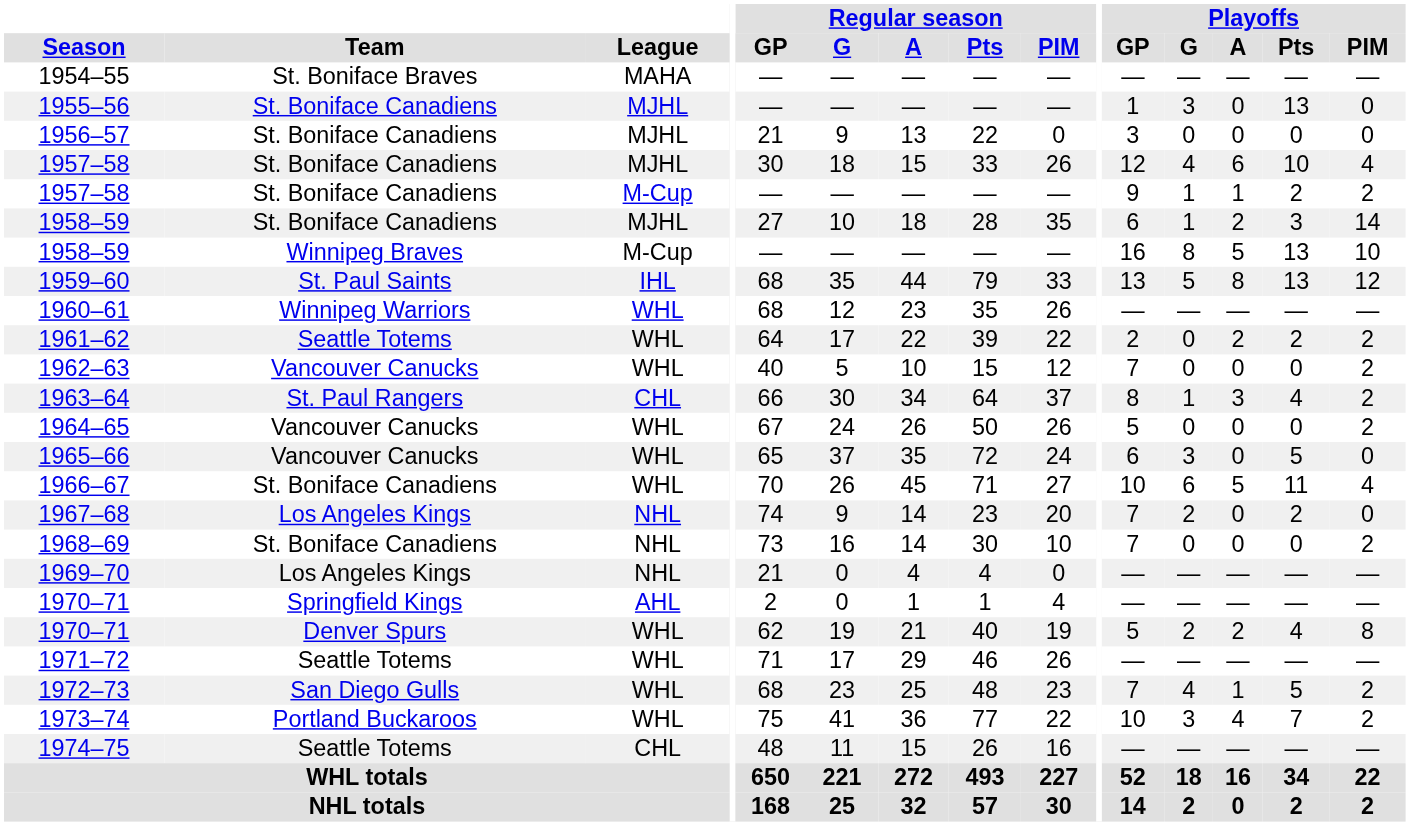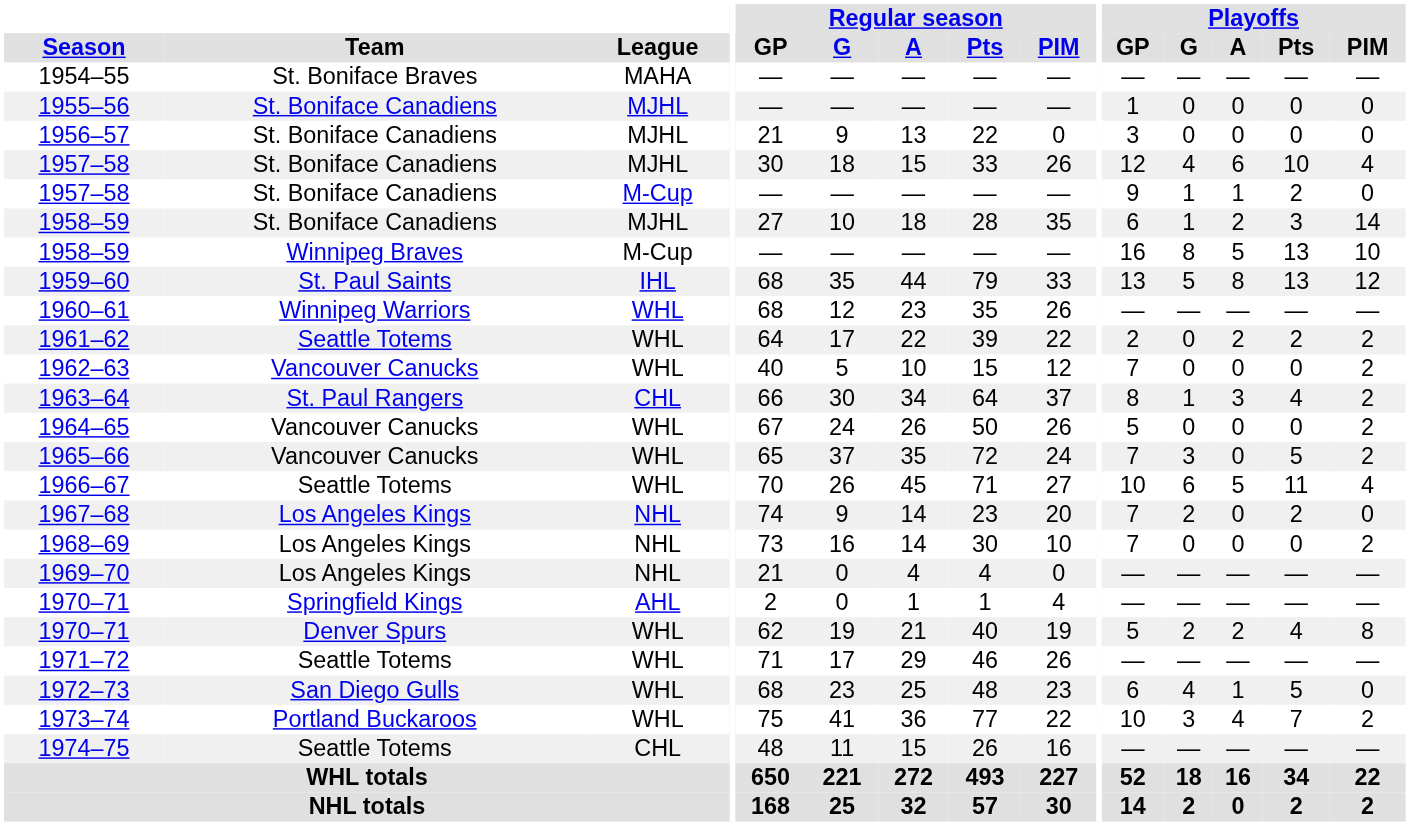1955–56 | Playoffs / G: 3 -> 0
1955–56 | Playoffs / Pts: 13 -> 0
1957–58 / M-Cup | Playoffs / PIM: 2 -> 0
1965–66 | Playoffs / GP: 6 -> 7
1965–66 | Playoffs / PIM: 0 -> 2
1966–67 | Team: St. Boniface Canadiens -> Seattle Totems
1968–69 | Team: St. Boniface Canadiens -> Los Angeles Kings
1972–73 | Playoffs / GP: 7 -> 6
1972–73 | Playoffs / PIM: 2 -> 0
